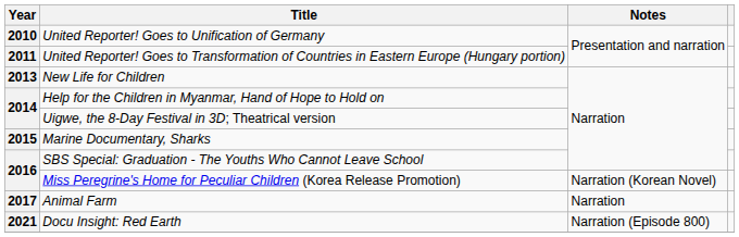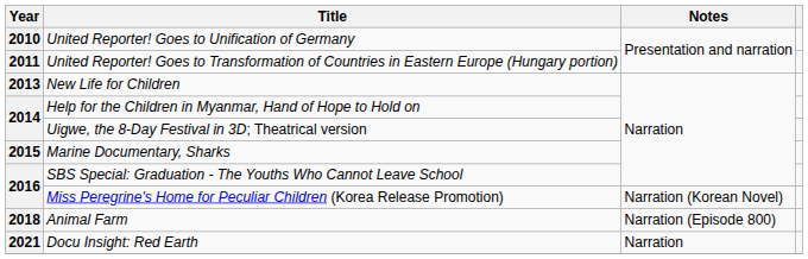Animal Farm | Year: 2017 -> 2018
Animal Farm | Notes: Narration -> Narration (Episode 800)
Docu Insight: Red Earth | Notes: Narration (Episode 800) -> Narration
